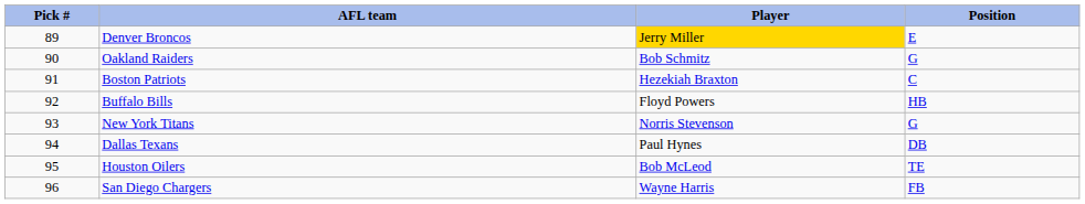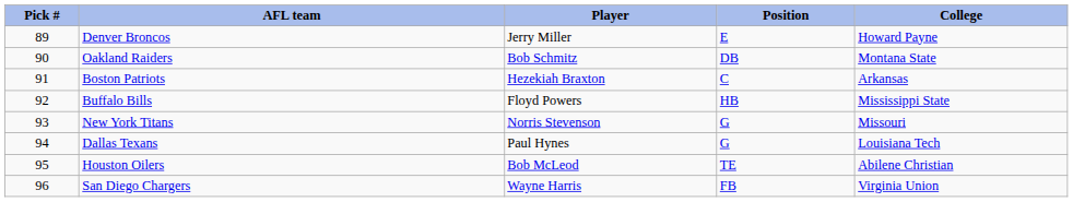+ column: College | Howard Payne | Montana State | Arkansas | Mississippi State | Missouri | Louisiana Tech | Abilene Christian | Virginia Union
Denver Broncos | Player: gold background -> no background
Oakland Raiders | Position: G -> DB
Dallas Texans | Position: DB -> G
